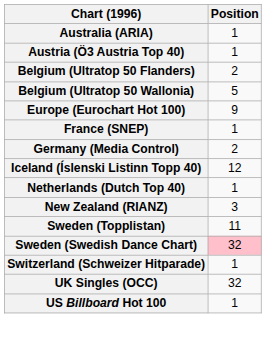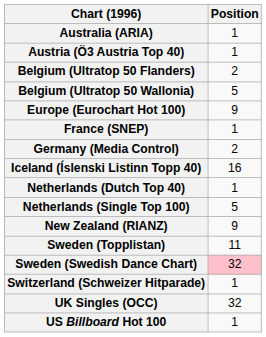Iceland (Íslenski Listinn Topp 40) | Position: 12 -> 16
+ row: Netherlands (Single Top 100) | 5
New Zealand (RIANZ) | Position: 3 -> 9
